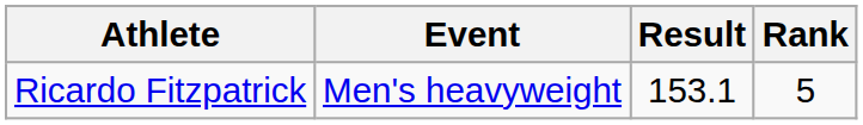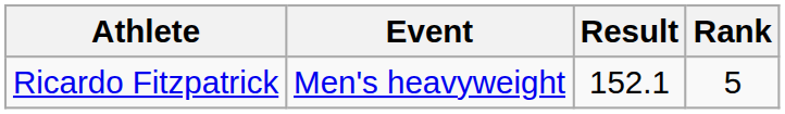Ricardo Fitzpatrick | Result: 153.1 -> 152.1
